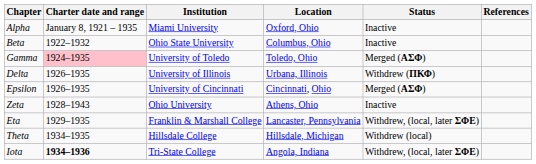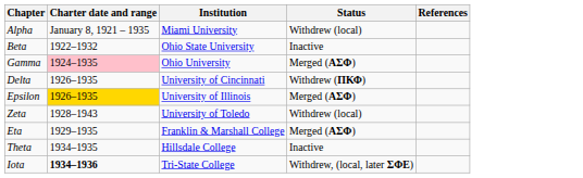- column: Location | Oxford, Ohio | Columbus, Ohio | Toledo, Ohio | Urbana, Illinois | Cincinnati, Ohio | Athens, Ohio | Lancaster, Pennsylvania | Hillsdale, Michigan | Angola, Indiana
Alpha | Status: Inactive -> Withdrew (local)
Gamma | Institution: University of Toledo -> Ohio University
Delta | Institution: University of Illinois -> University of Cincinnati
Epsilon | Charter date and range: no background -> gold background
Epsilon | Institution: University of Cincinnati -> University of Illinois
Zeta | Institution: Ohio University -> University of Toledo
Zeta | Status: Inactive -> Withdrew (local)
Eta | Status: Withdrew, (local, later ΣΦΕ) -> Merged (ΑΣΦ)
Theta | Status: Withdrew (local) -> Inactive
